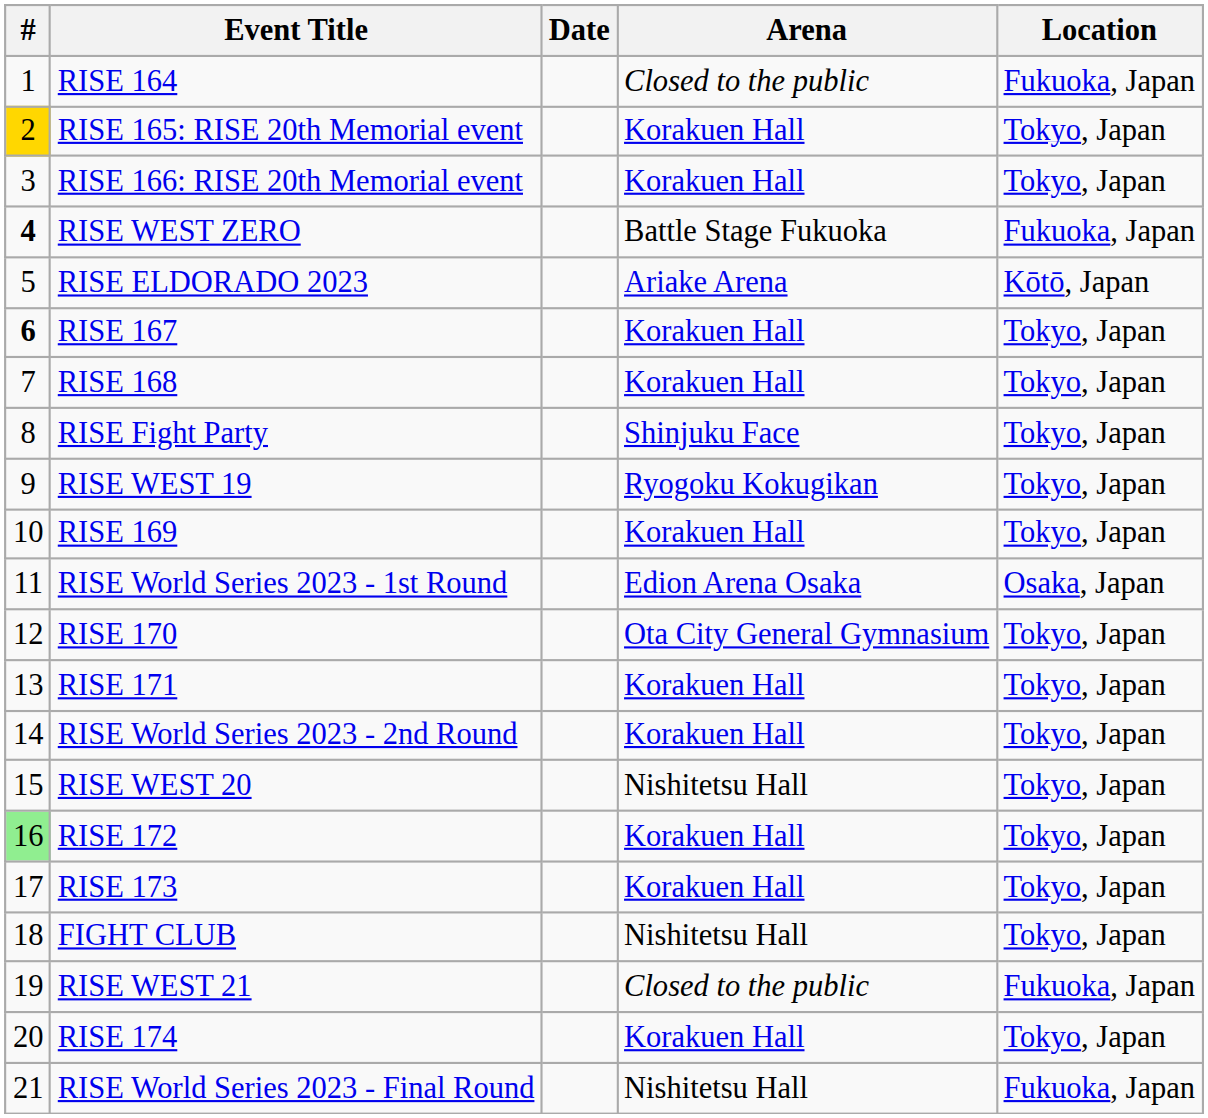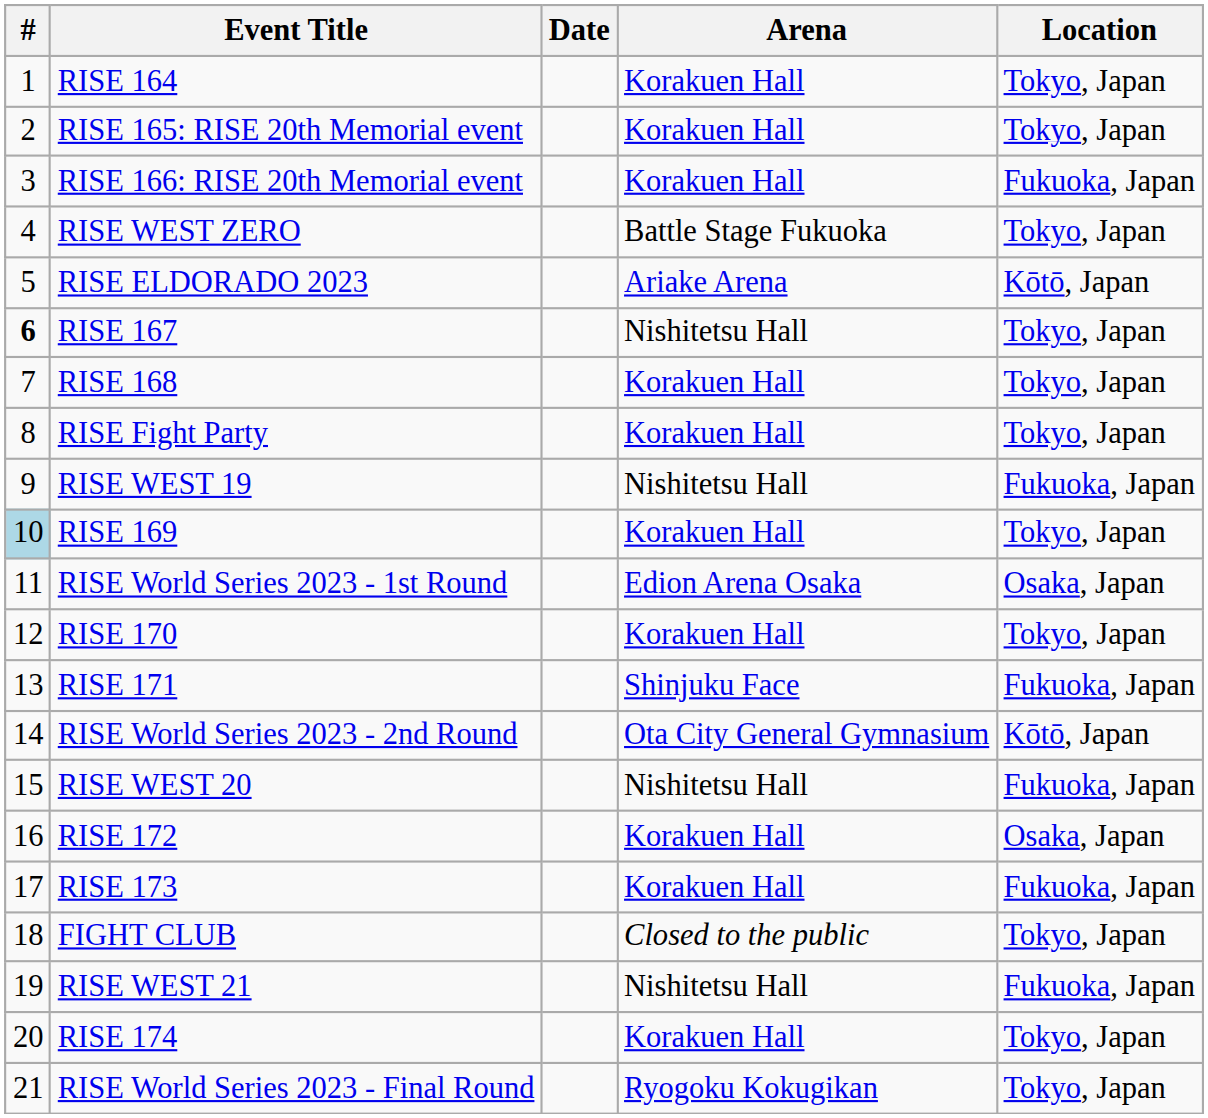RISE 164 | Arena: Closed to the public -> Korakuen Hall
RISE 164 | Location: Fukuoka, Japan -> Tokyo, Japan
RISE 165: RISE 20th Memorial event | #: gold background -> no background
RISE 166: RISE 20th Memorial event | Location: Tokyo, Japan -> Fukuoka, Japan
RISE WEST ZERO | #: bold -> normal
RISE WEST ZERO | Location: Fukuoka, Japan -> Tokyo, Japan
RISE 167 | Arena: Korakuen Hall -> Nishitetsu Hall
RISE Fight Party | Arena: Shinjuku Face -> Korakuen Hall
RISE WEST 19 | Arena: Ryogoku Kokugikan -> Nishitetsu Hall
RISE WEST 19 | Location: Tokyo, Japan -> Fukuoka, Japan
RISE 169 | #: no background -> lightblue background
RISE 170 | Arena: Ota City General Gymnasium -> Korakuen Hall
RISE 171 | Arena: Korakuen Hall -> Shinjuku Face
RISE 171 | Location: Tokyo, Japan -> Fukuoka, Japan
RISE World Series 2023 - 2nd Round | Arena: Korakuen Hall -> Ota City General Gymnasium
RISE World Series 2023 - 2nd Round | Location: Tokyo, Japan -> Kōtō, Japan
RISE WEST 20 | Location: Tokyo, Japan -> Fukuoka, Japan
RISE 172 | #: lightgreen background -> no background
RISE 172 | Location: Tokyo, Japan -> Osaka, Japan
RISE 173 | Location: Tokyo, Japan -> Fukuoka, Japan
FIGHT CLUB | Arena: Nishitetsu Hall -> Closed to the public
RISE WEST 21 | Arena: Closed to the public -> Nishitetsu Hall
RISE World Series 2023 - Final Round | Arena: Nishitetsu Hall -> Ryogoku Kokugikan
RISE World Series 2023 - Final Round | Location: Fukuoka, Japan -> Tokyo, Japan
